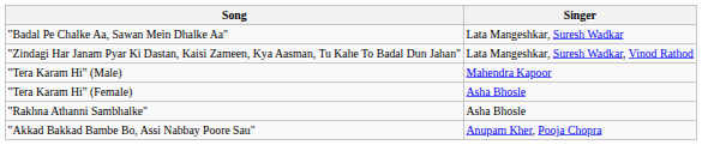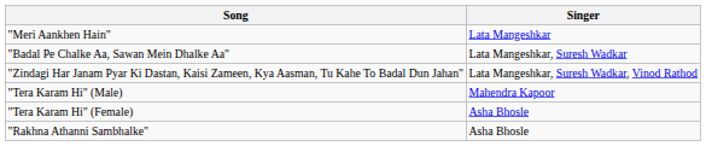+ row: "Meri Aankhen Hain" | Lata Mangeshkar
- row: "Akkad Bakkad Bambe Bo, Assi Nabbay Poore Sau" | Anupam Kher, Pooja Chopra
